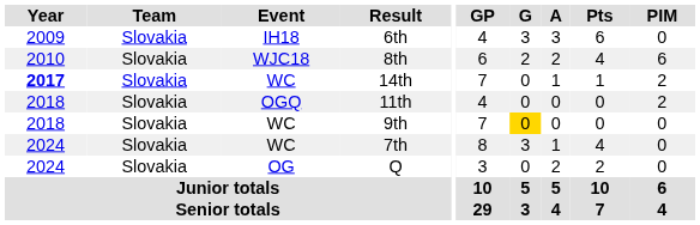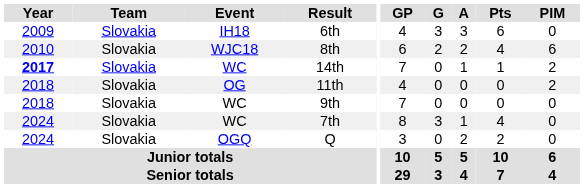11th | Event: OGQ -> OG
9th | G: gold background -> no background
Q | Event: OG -> OGQ
